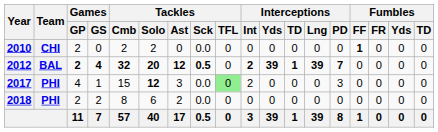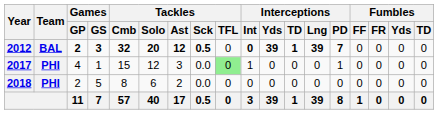- row: 2010 | CHI | 2 | 0 | 2 | 2 | 0 | 0.0 | 0 | 0 | 0 | 0 | 0 | 0 | 1 | 0 | 0 | 0
2012 | Games / GS: 4 -> 3
2012 | Interceptions / Int: 2 -> 0
2017 | Tackles / Solo: bold -> normal
2017 | Interceptions / Int: 2 -> 1
2017 | Interceptions / PD: 3 -> 1
2018 | Games / GS: 2 -> 5
